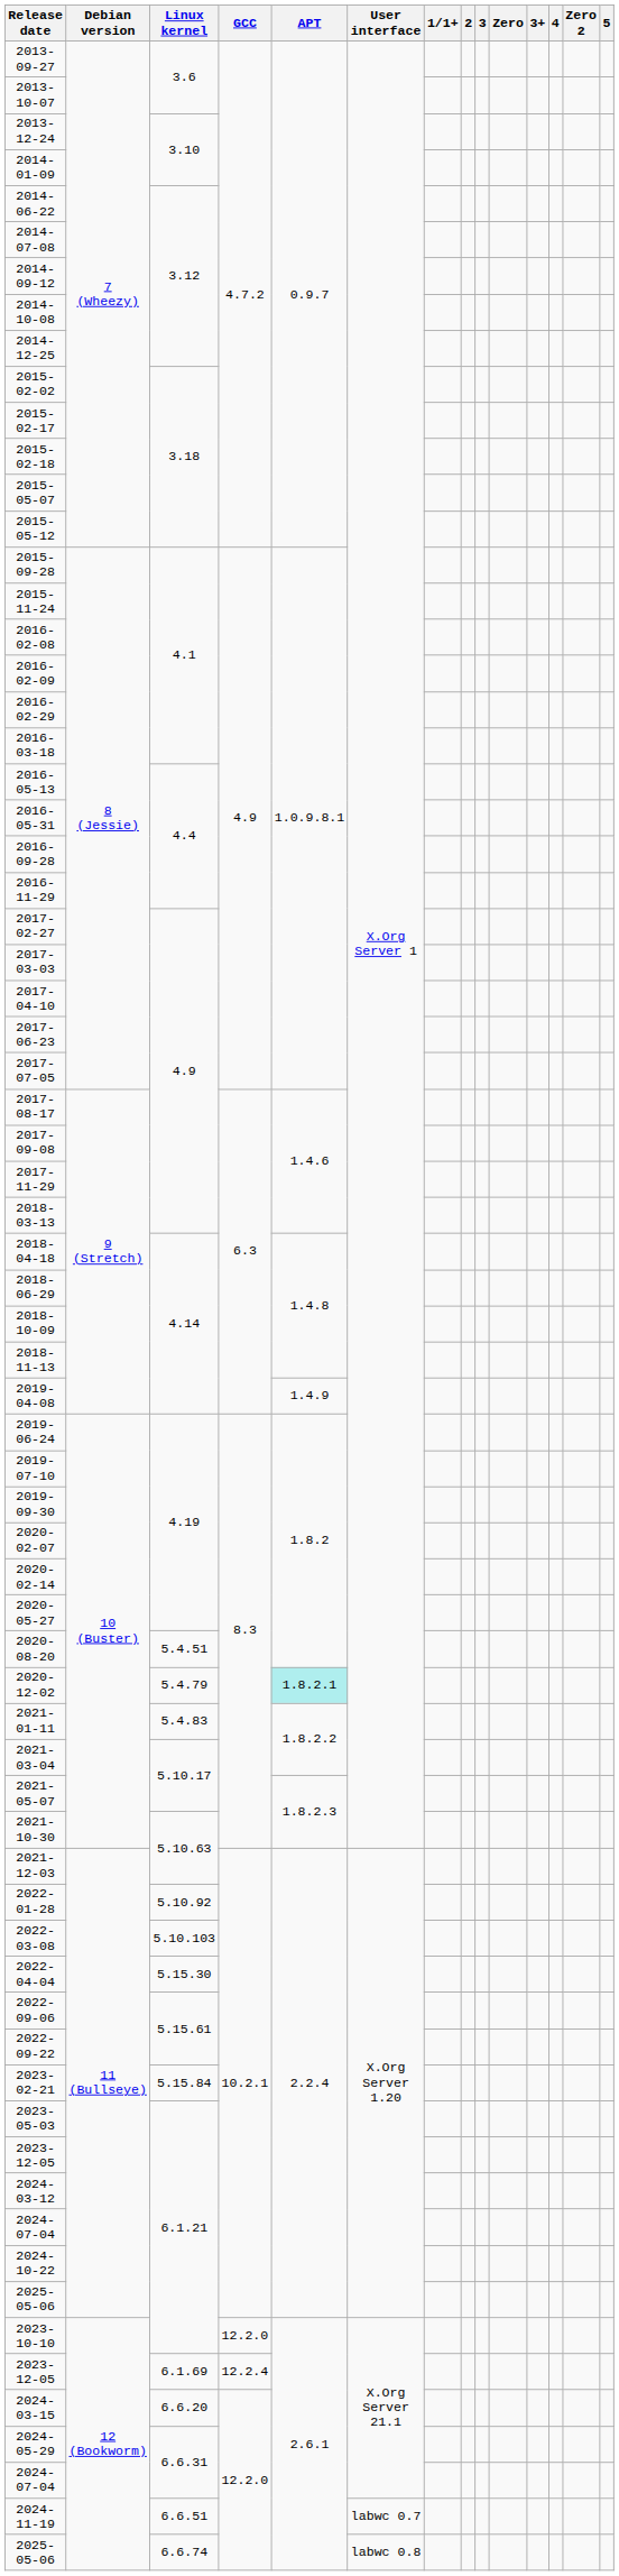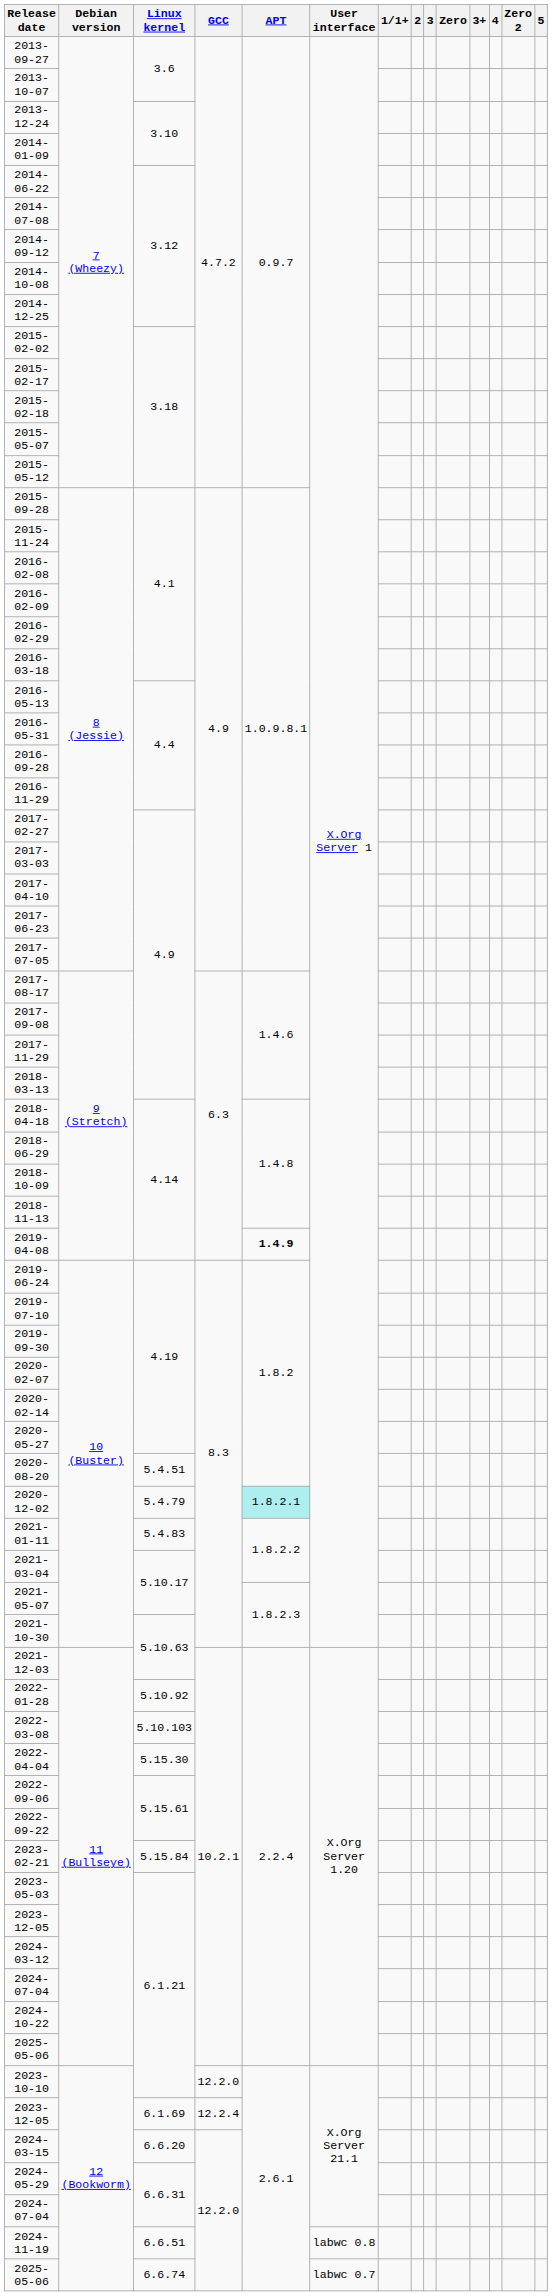2019-04-08 | APT: normal -> bold
2024-11-19 | User interface: labwc 0.7 -> labwc 0.8
2025-05-06 / 6.6.74 | User interface: labwc 0.8 -> labwc 0.7
